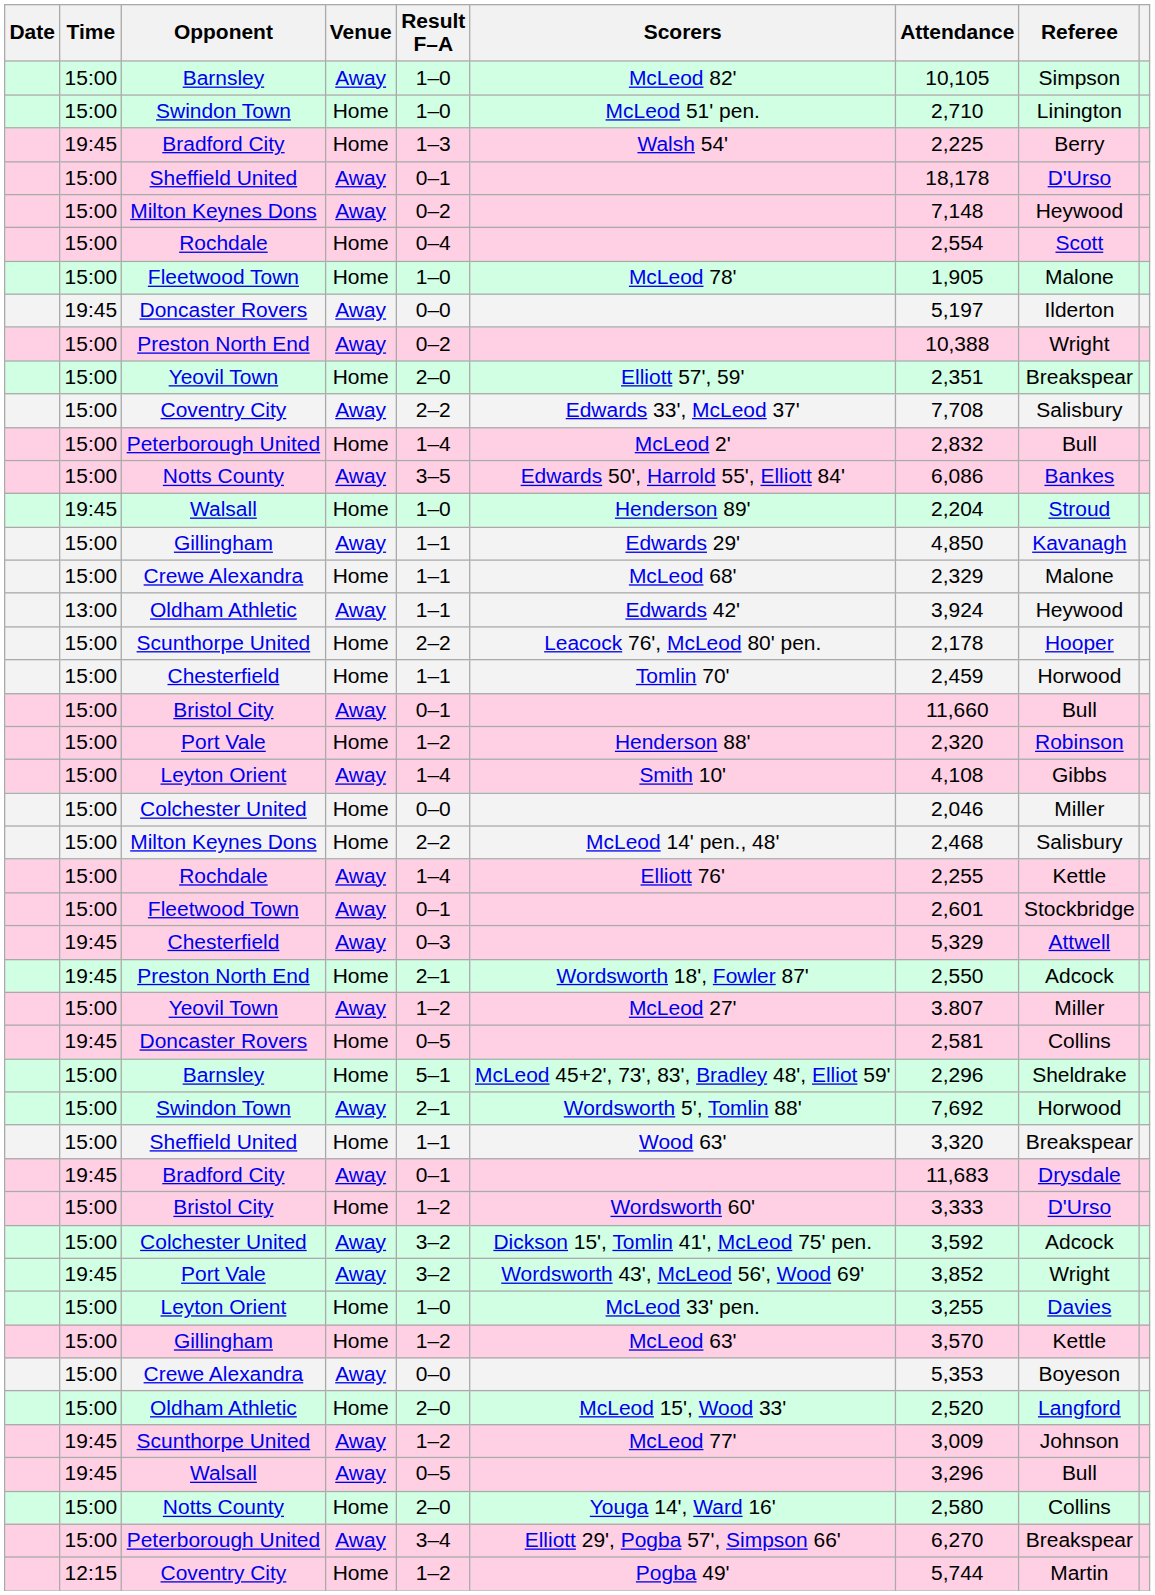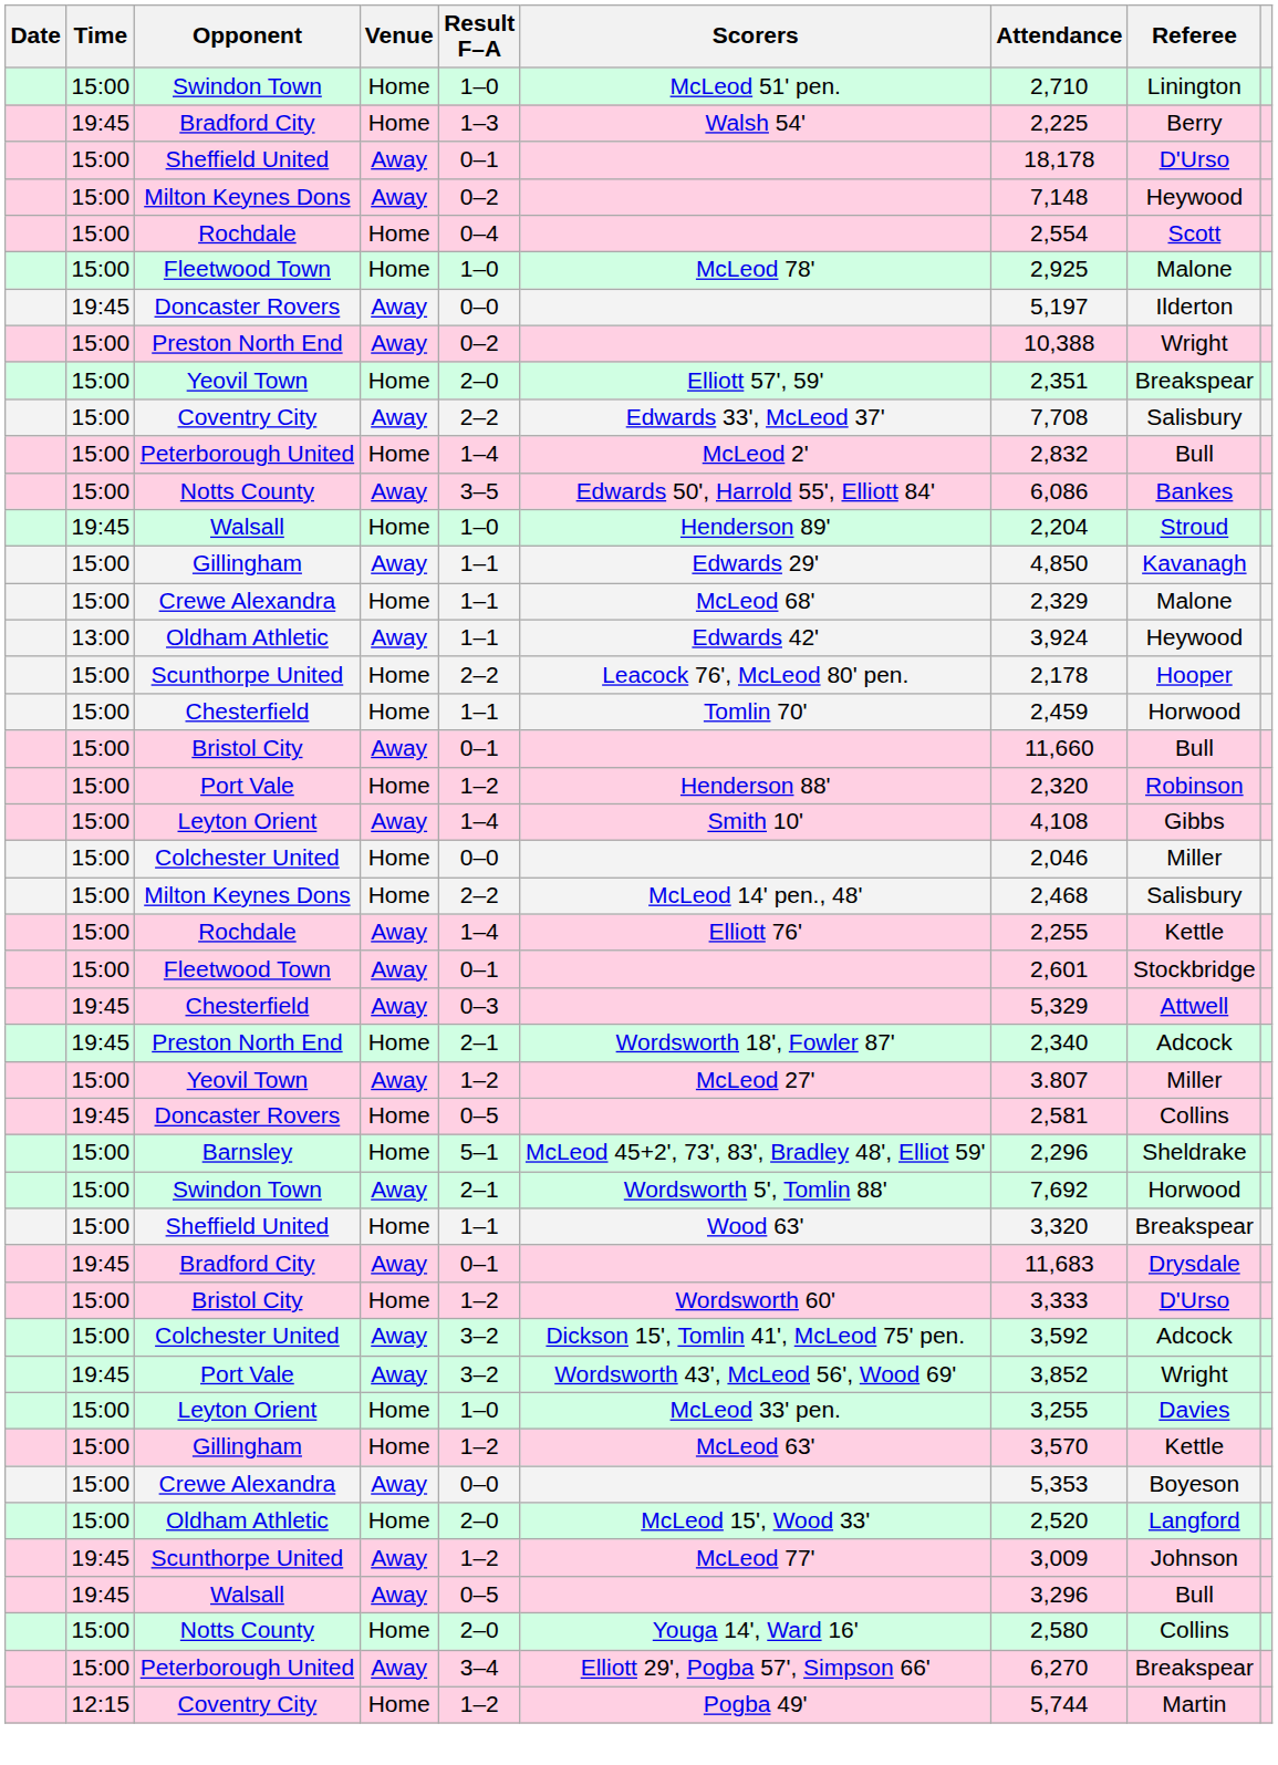- row: 15:00 | Barnsley | Away | 1–0 | McLeod 82' | 10,105 | Simpson
Fleetwood Town / Home | Attendance: 1,905 -> 2,925
Preston North End / Home | Attendance: 2,550 -> 2,340
